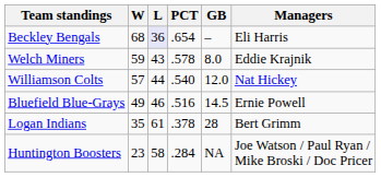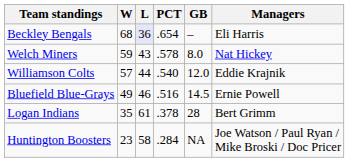Welch Miners | Managers: Eddie Krajnik -> Nat Hickey
Williamson Colts | Managers: Nat Hickey -> Eddie Krajnik
